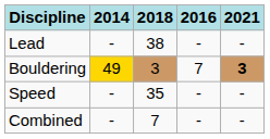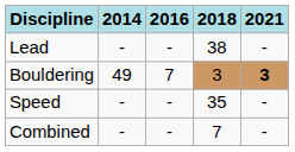columns swapped: 2016 <-> 2018
Bouldering | 2014: gold background -> no background
